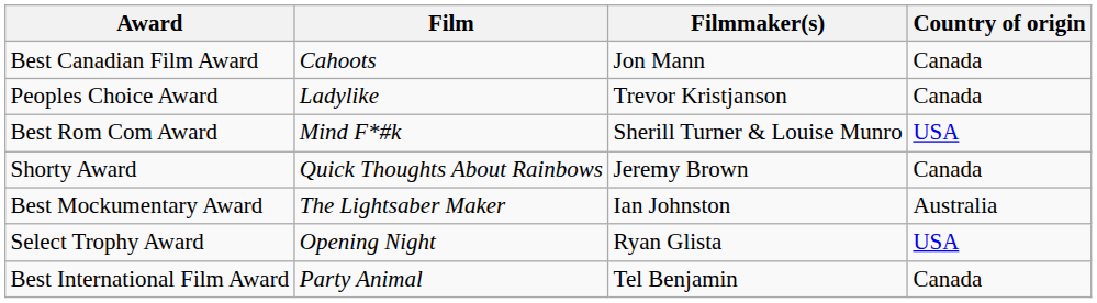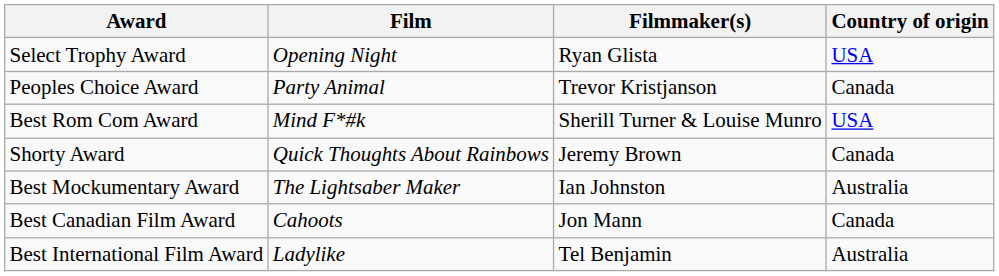rows swapped: Select Trophy Award <-> Best Canadian Film Award
Peoples Choice Award | Film: Ladylike -> Party Animal
Best International Film Award | Film: Party Animal -> Ladylike
Best International Film Award | Country of origin: Canada -> Australia
